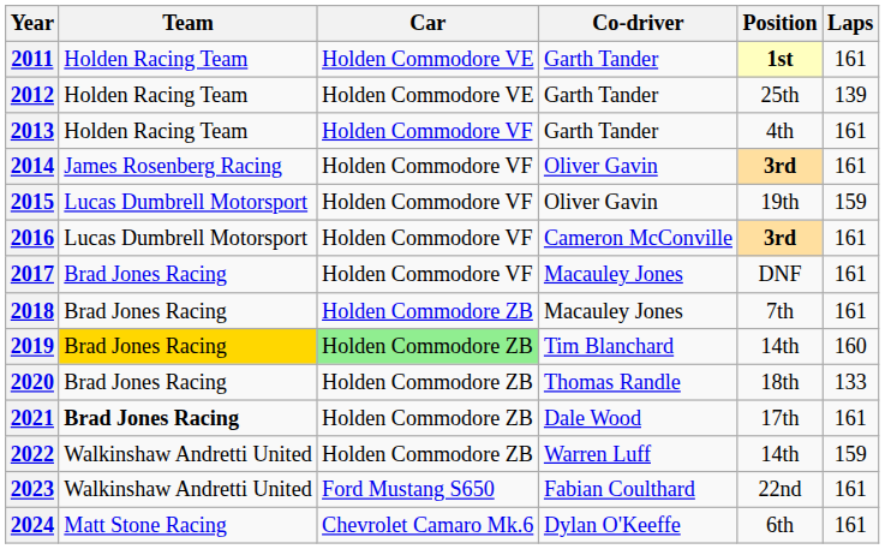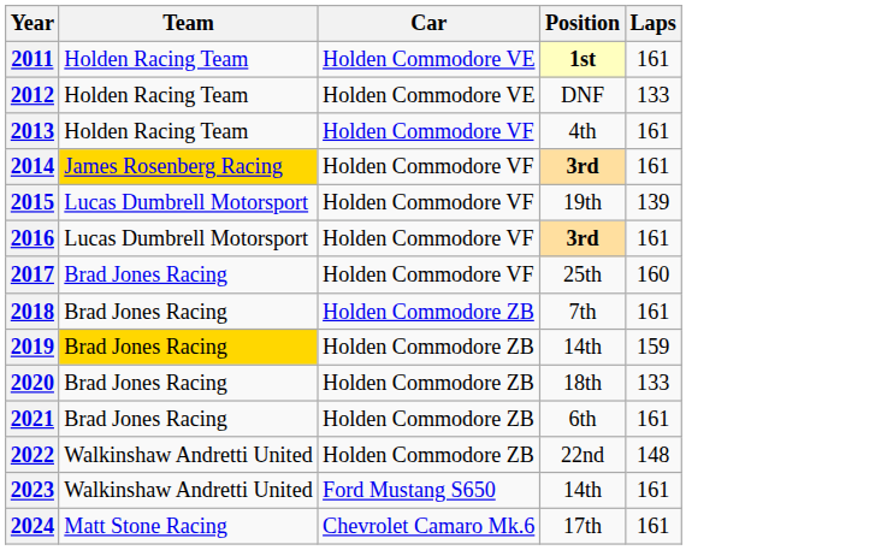- column: Co-driver | Garth Tander | Garth Tander | Garth Tander | Oliver Gavin | Oliver Gavin | Cameron McConville | Macauley Jones | Macauley Jones | Tim Blanchard | Thomas Randle | Dale Wood | Warren Luff | Fabian Coulthard | Dylan O'Keeffe
2012 | Position: 25th -> DNF
2012 | Laps: 139 -> 133
2014 | Team: no background -> gold background
2015 | Laps: 159 -> 139
2017 | Position: DNF -> 25th
2017 | Laps: 161 -> 160
2019 | Car: lightgreen background -> no background
2019 | Laps: 160 -> 159
2021 | Team: bold -> normal
2021 | Position: 17th -> 6th
2022 | Position: 14th -> 22nd
2022 | Laps: 159 -> 148
2023 | Position: 22nd -> 14th
2024 | Position: 6th -> 17th
